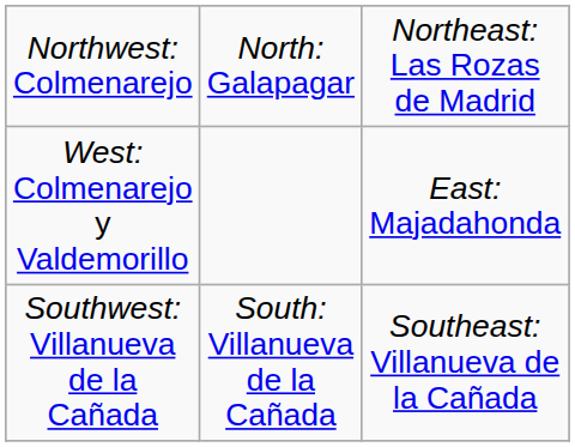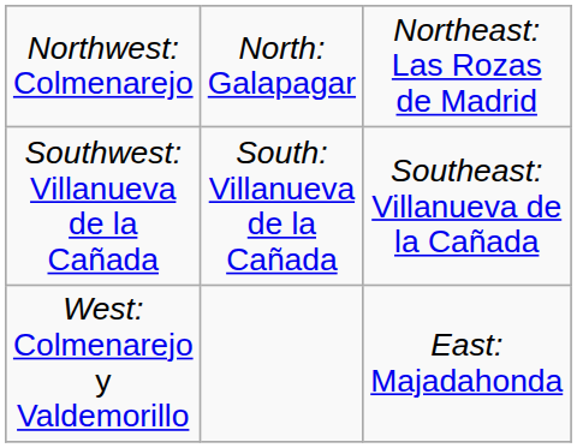rows swapped: West: Colmenarejo y Valdemorillo <-> Southwest: Villanueva de la Cañada
